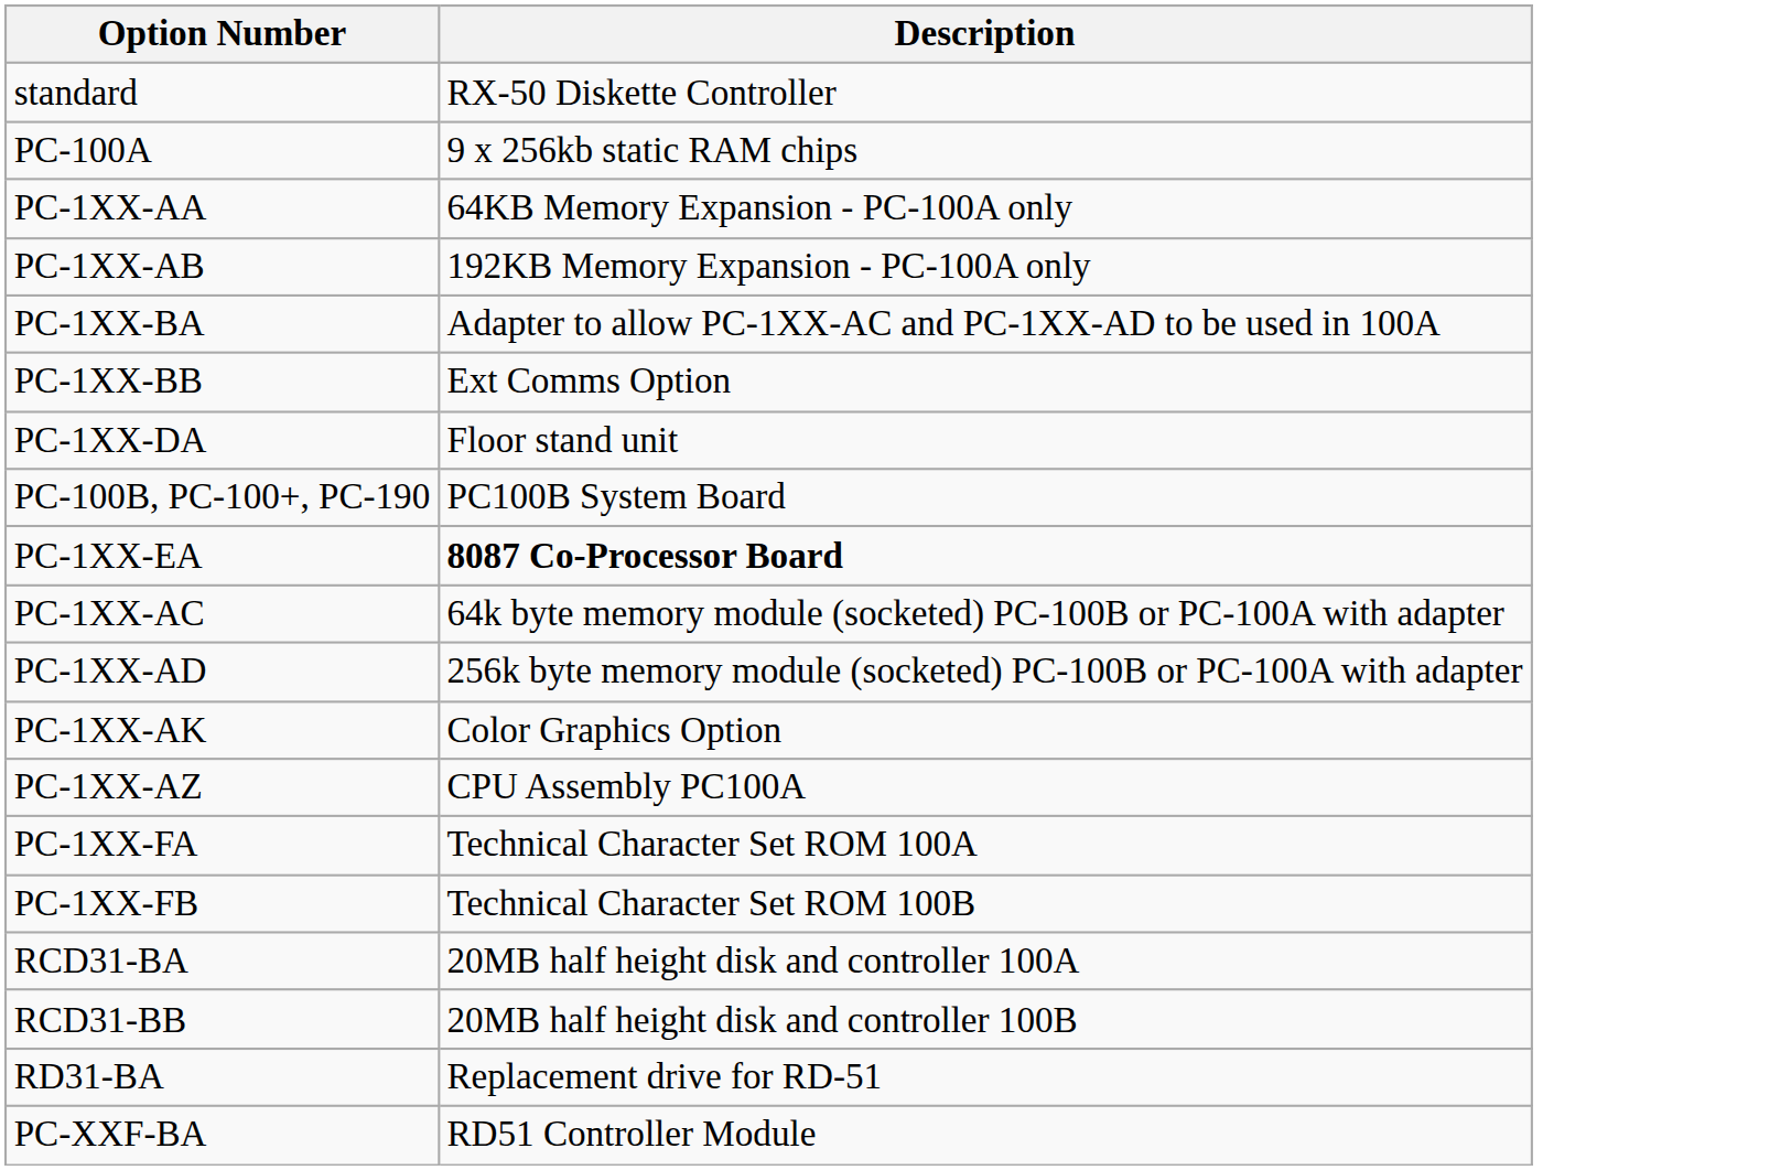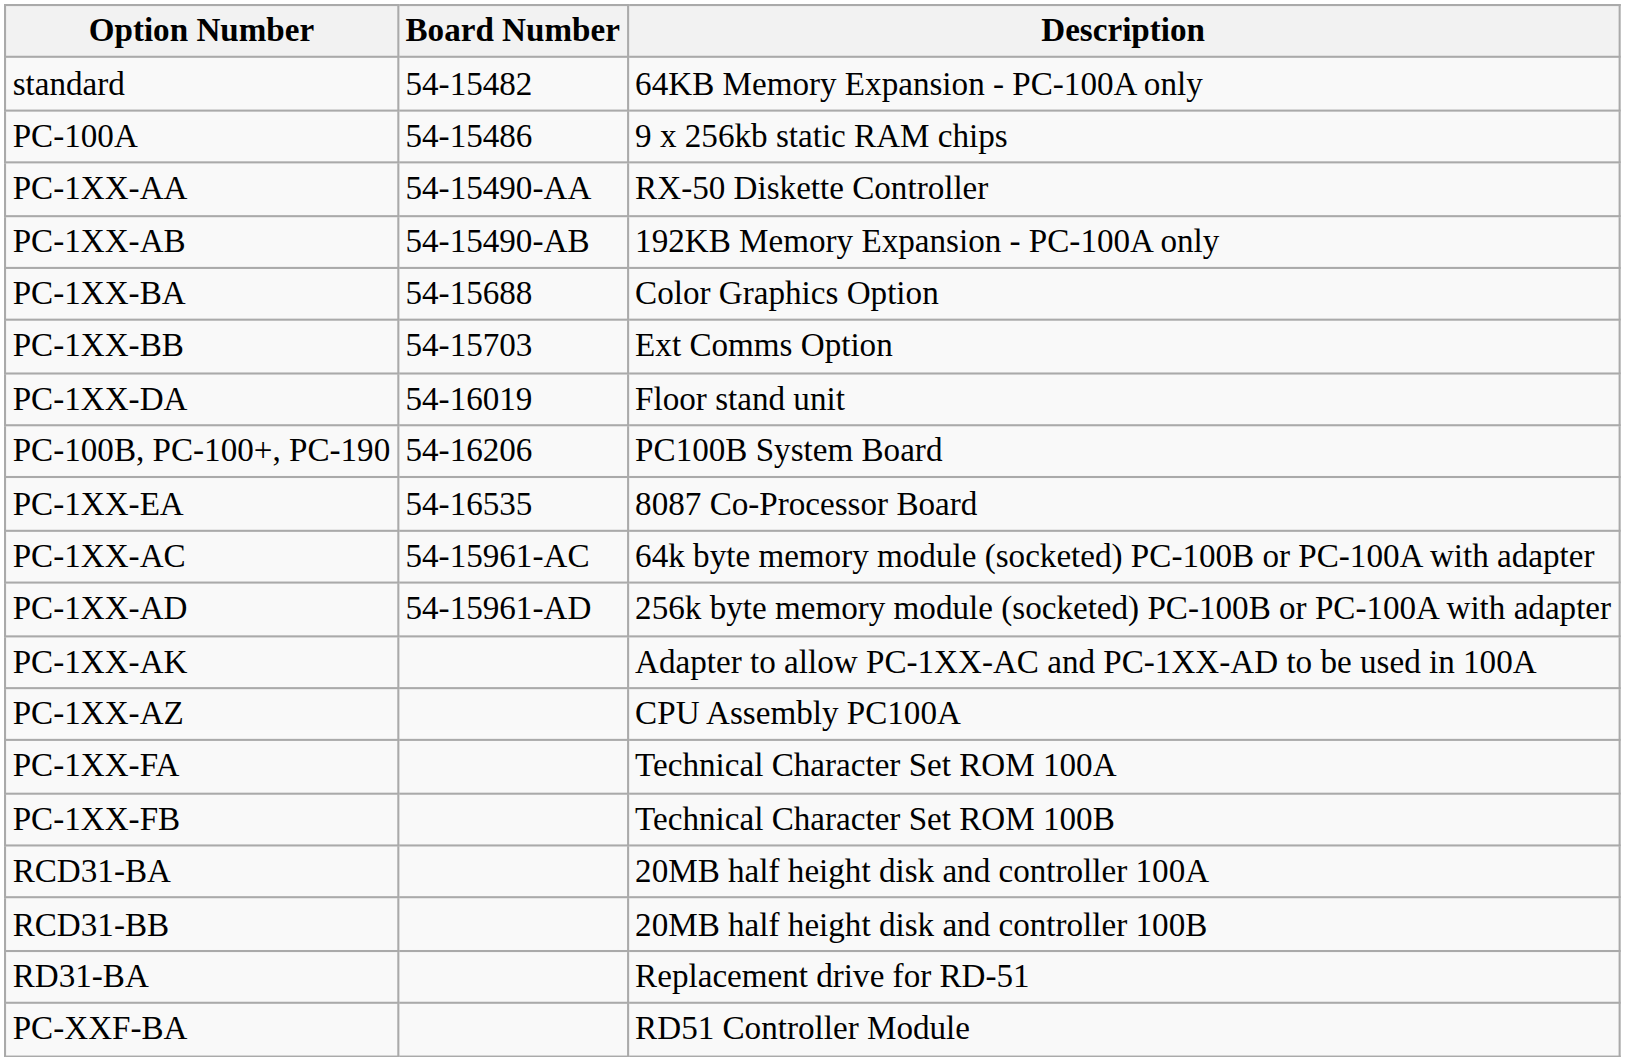+ column: Board Number | 54-15482 | 54-15486 | 54-15490-AA | 54-15490-AB | 54-15688 | 54-15703 | 54-16019 | 54-16206 | 54-16535 | 54-15961-AC | 54-15961-AD
standard | Description: RX-50 Diskette Controller -> 64KB Memory Expansion - PC-100A only
PC-1XX-AA | Description: 64KB Memory Expansion - PC-100A only -> RX-50 Diskette Controller
PC-1XX-BA | Description: Adapter to allow PC-1XX-AC and PC-1XX-AD to be used in 100A -> Color Graphics Option
PC-1XX-EA | Description: bold -> normal
PC-1XX-AK | Description: Color Graphics Option -> Adapter to allow PC-1XX-AC and PC-1XX-AD to be used in 100A
